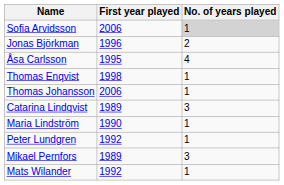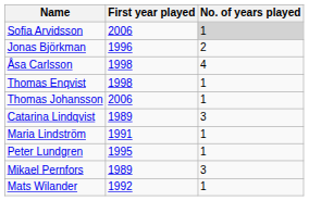Åsa Carlsson | First year played: 1995 -> 1998
Maria Lindström | First year played: 1990 -> 1991
Peter Lundgren | First year played: 1992 -> 1995
